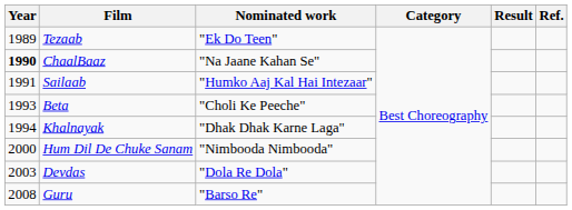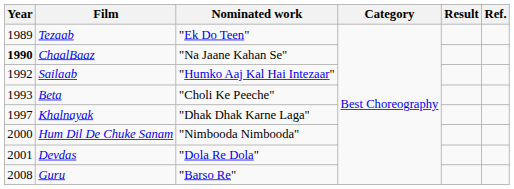Sailaab | Year: 1991 -> 1992
Khalnayak | Year: 1994 -> 1997
Devdas | Year: 2003 -> 2001
